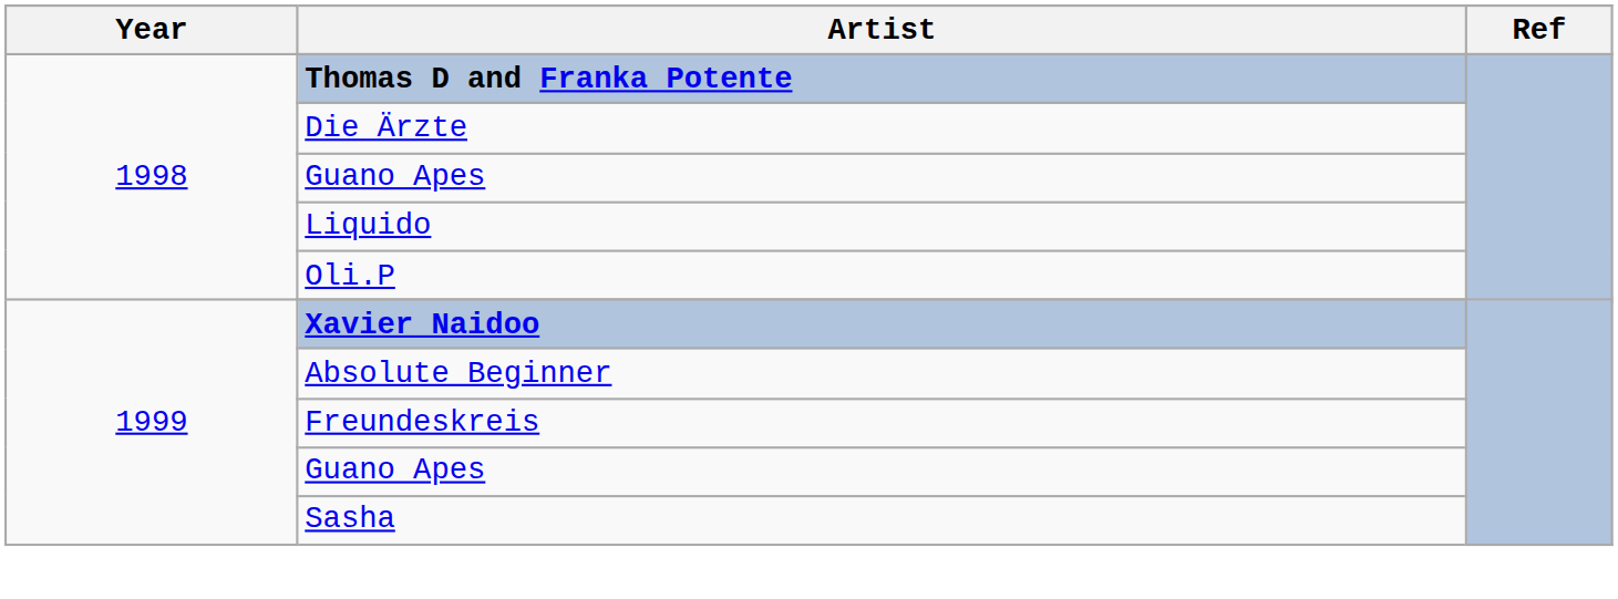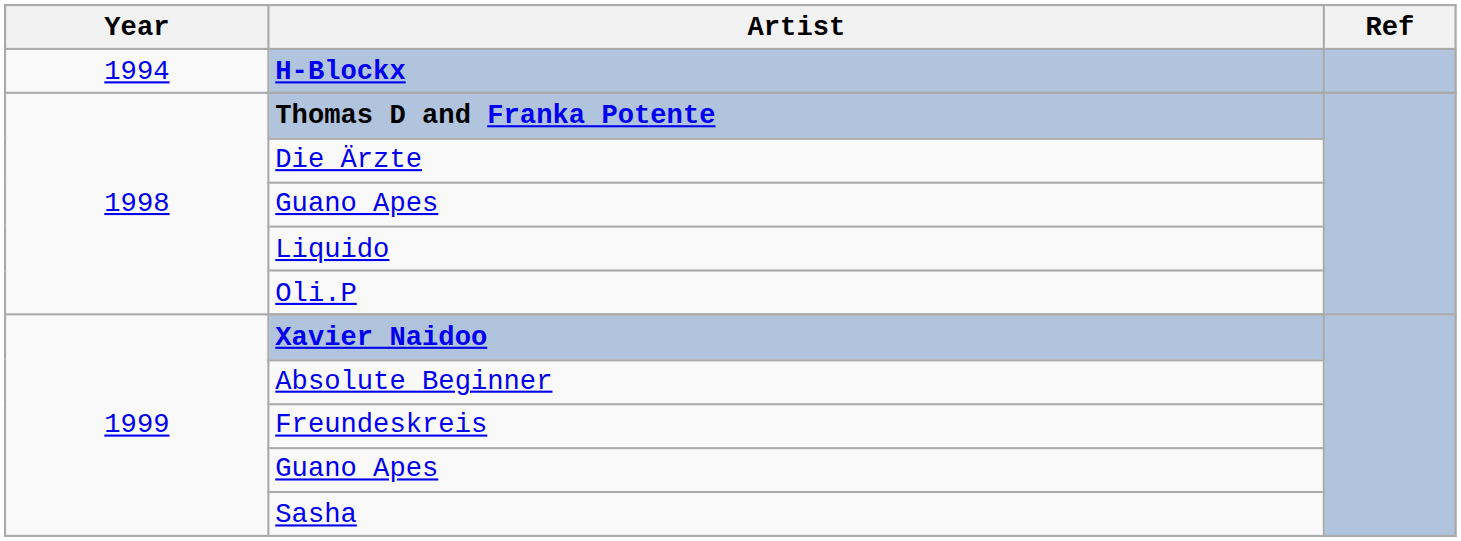+ row: 1994 | H-Blockx
